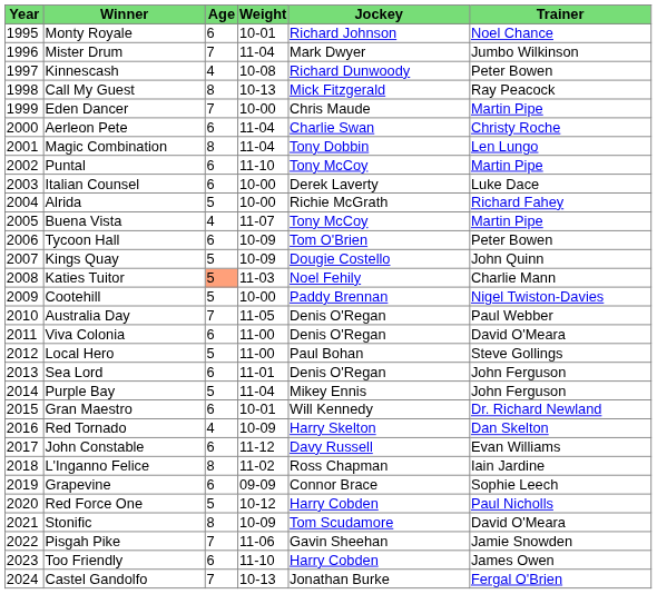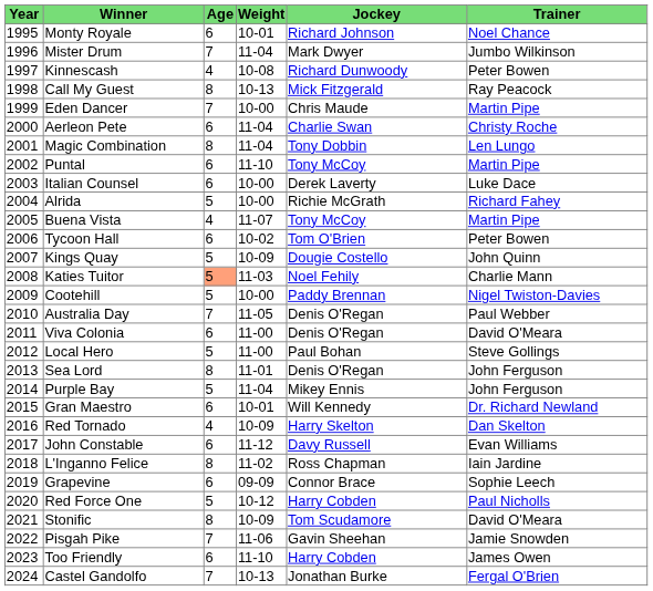Tycoon Hall | Weight: 10-09 -> 10-02
Sea Lord | Age: 6 -> 8
